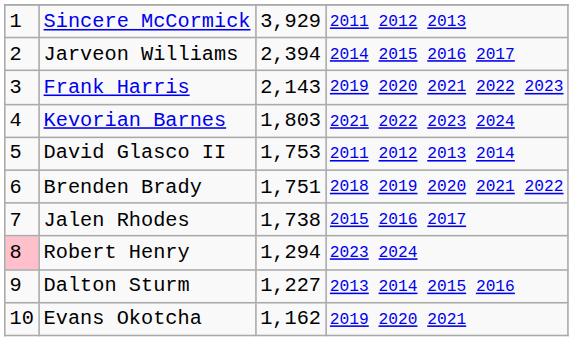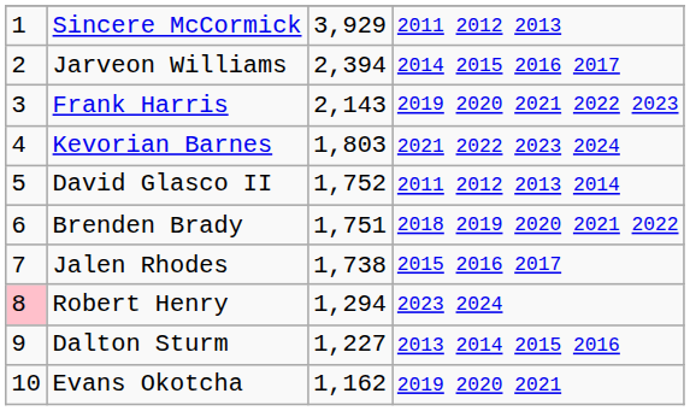David Glasco II | column 3: 1,753 -> 1,752
